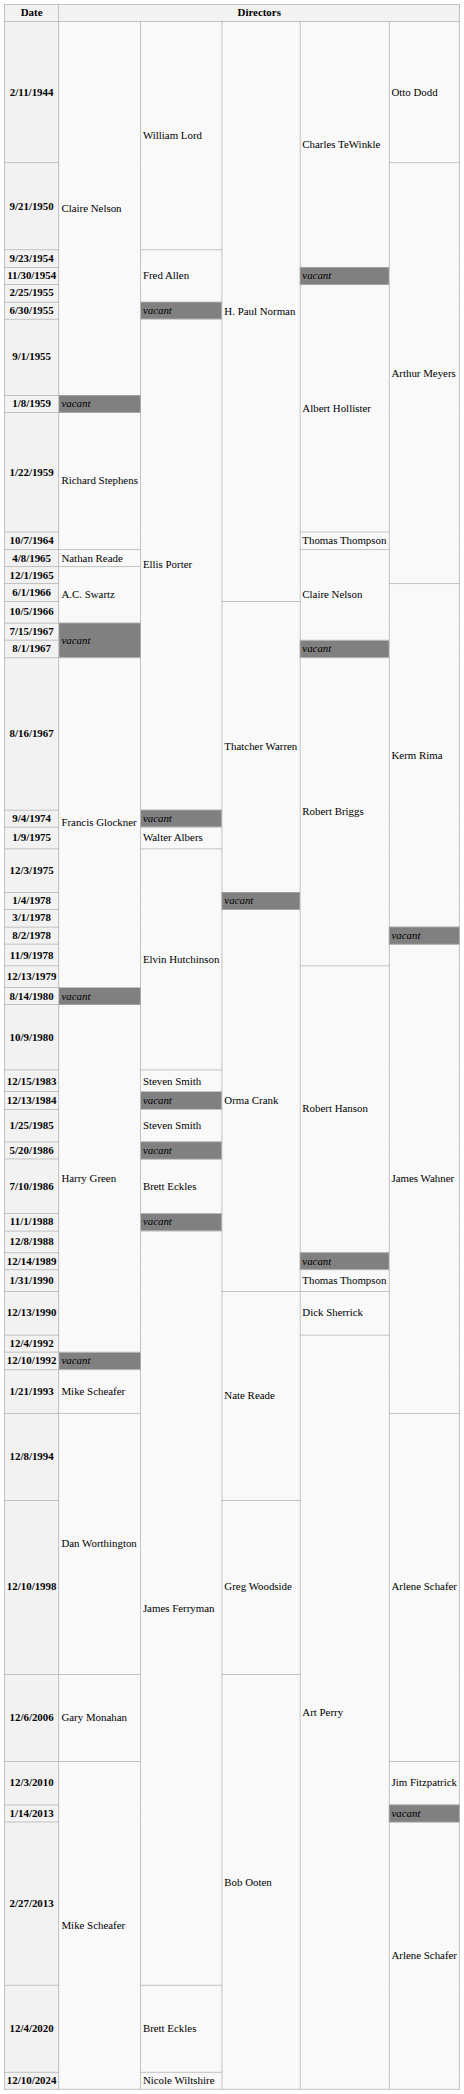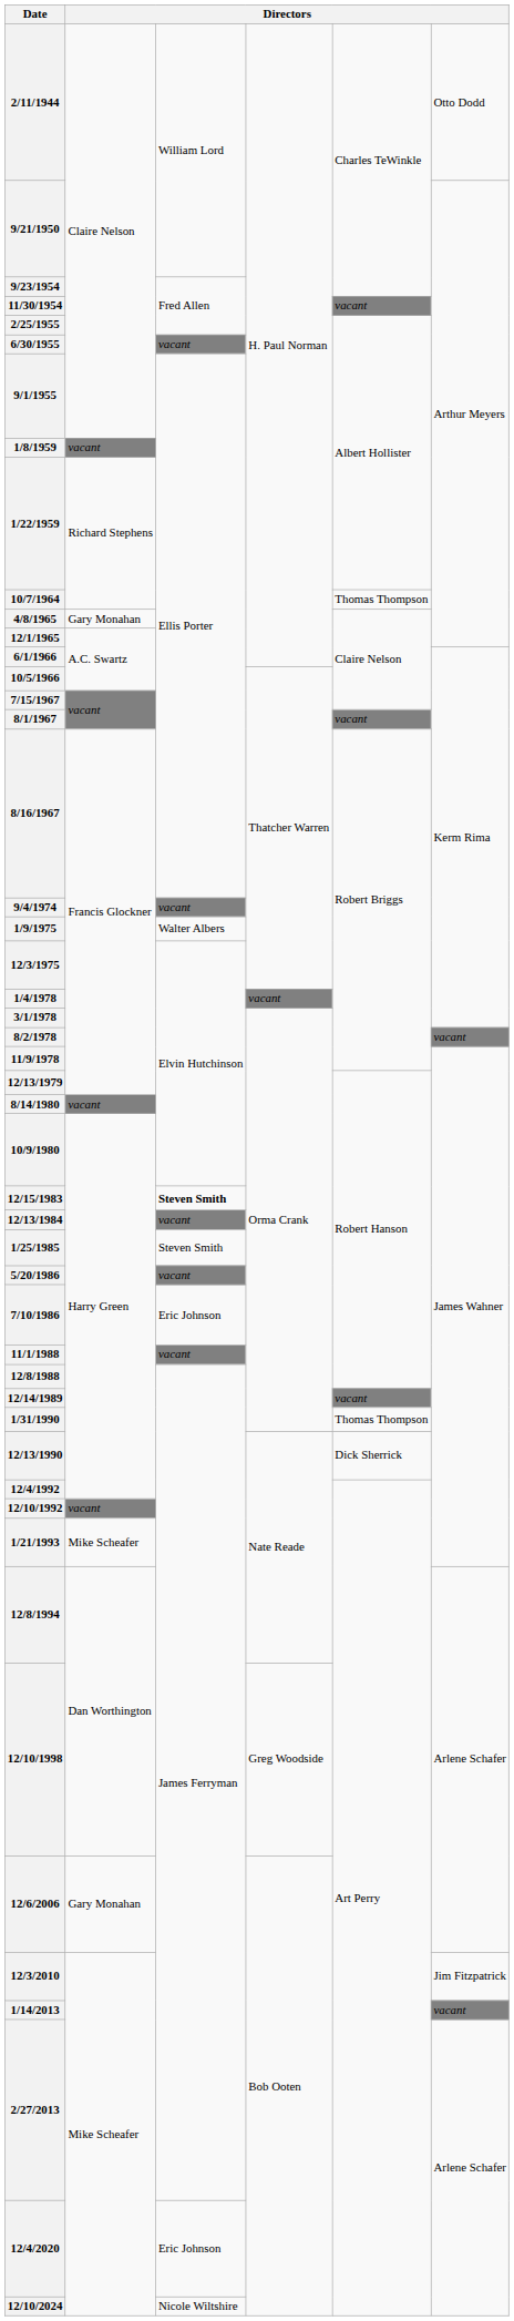4/8/1965 | column 2: Nathan Reade -> Gary Monahan
12/15/1983 | column 3: normal -> bold
7/10/1986 | column 3: Brett Eckles -> Eric Johnson
12/4/2020 | column 3: Brett Eckles -> Eric Johnson
